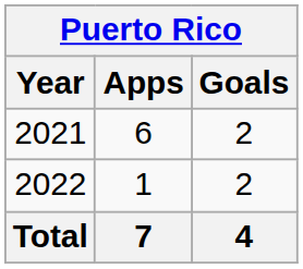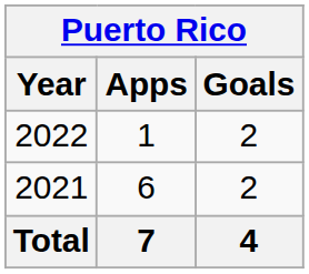rows swapped: 2021 <-> 2022
